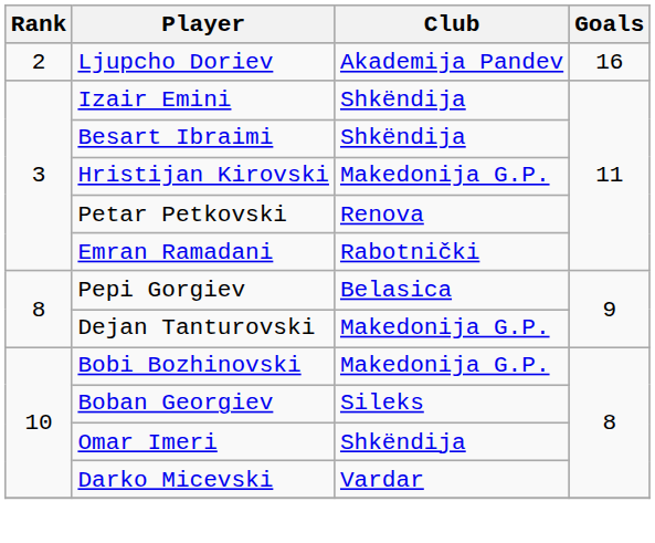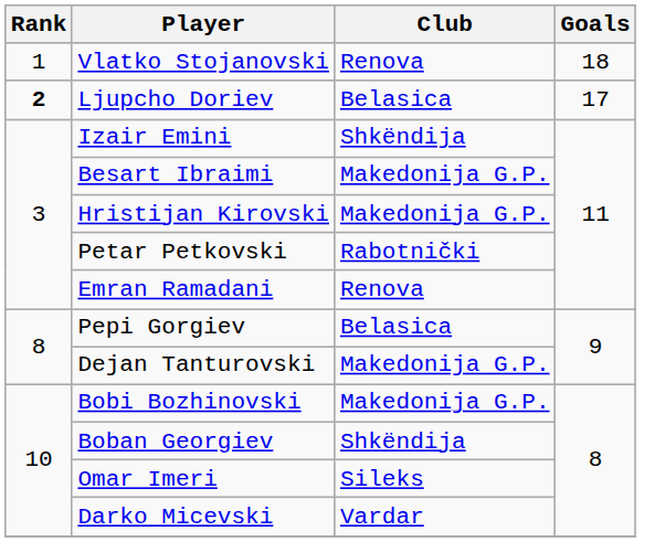+ row: 1 | Vlatko Stojanovski | Renova | 18
Ljupcho Doriev | Rank: normal -> bold
Ljupcho Doriev | Club: Akademija Pandev -> Belasica
Ljupcho Doriev | Goals: 16 -> 17
Besart Ibraimi | Club: Shkëndija -> Makedonija G.P.
Petar Petkovski | Club: Renova -> Rabotnički
Emran Ramadani | Club: Rabotnički -> Renova
Boban Georgiev | Club: Sileks -> Shkëndija
Omar Imeri | Club: Shkëndija -> Sileks
